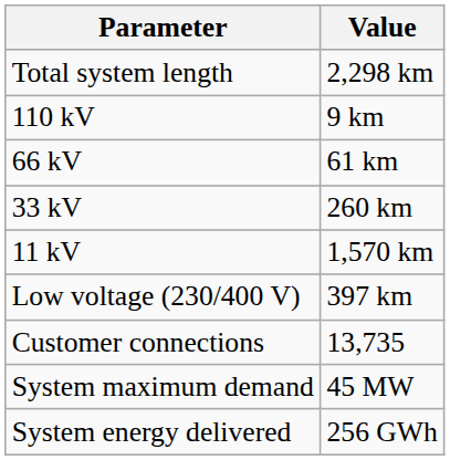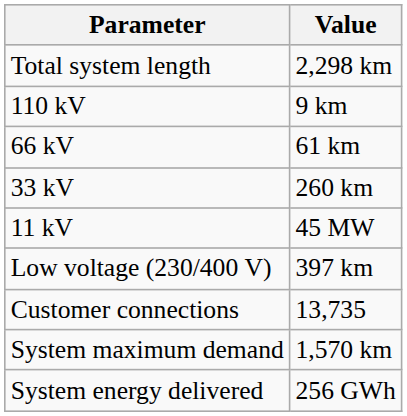11 kV | Value: 1,570 km -> 45 MW
System maximum demand | Value: 45 MW -> 1,570 km
